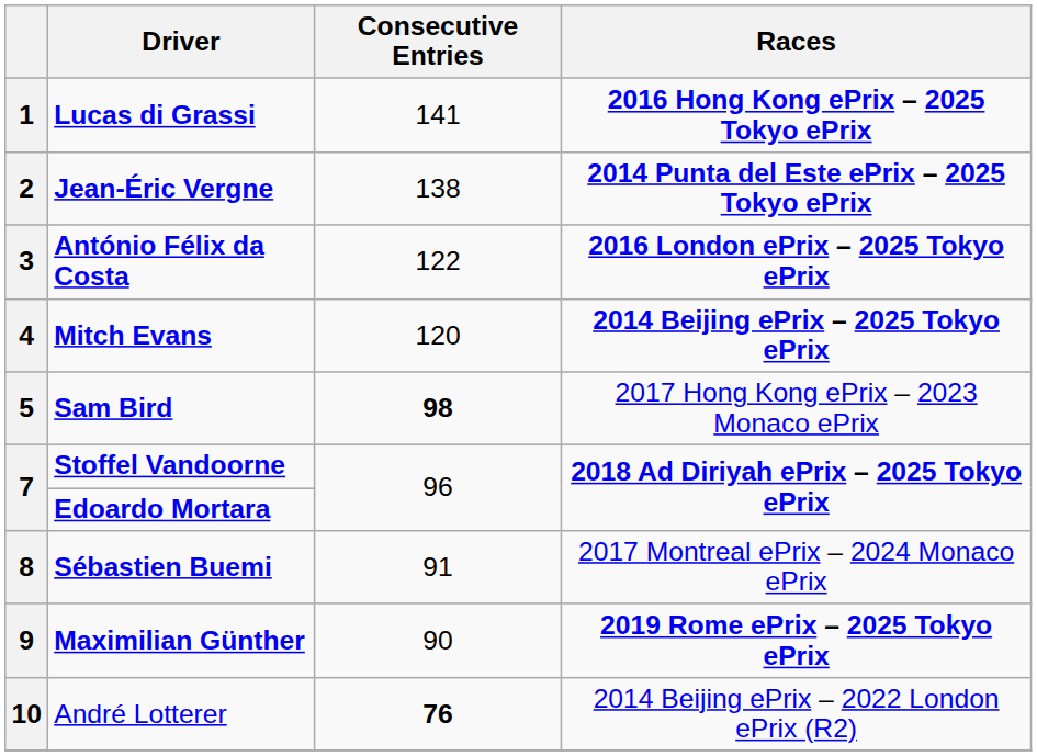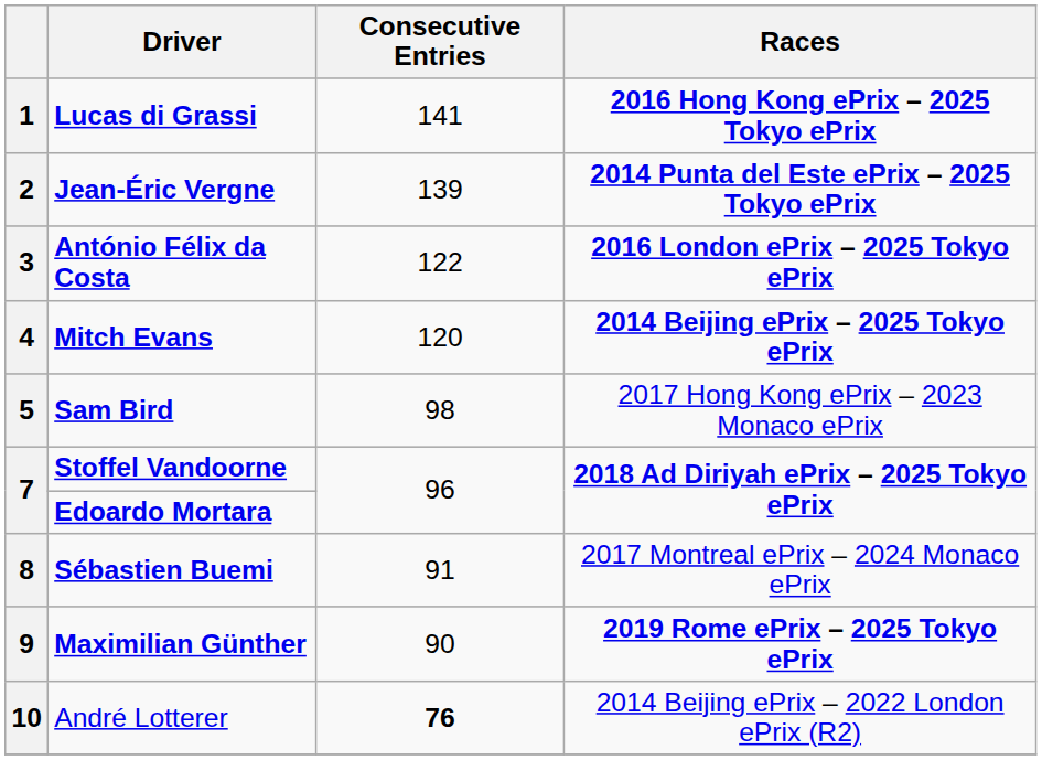2 | Consecutive Entries: 138 -> 139
5 | Consecutive Entries: bold -> normal
